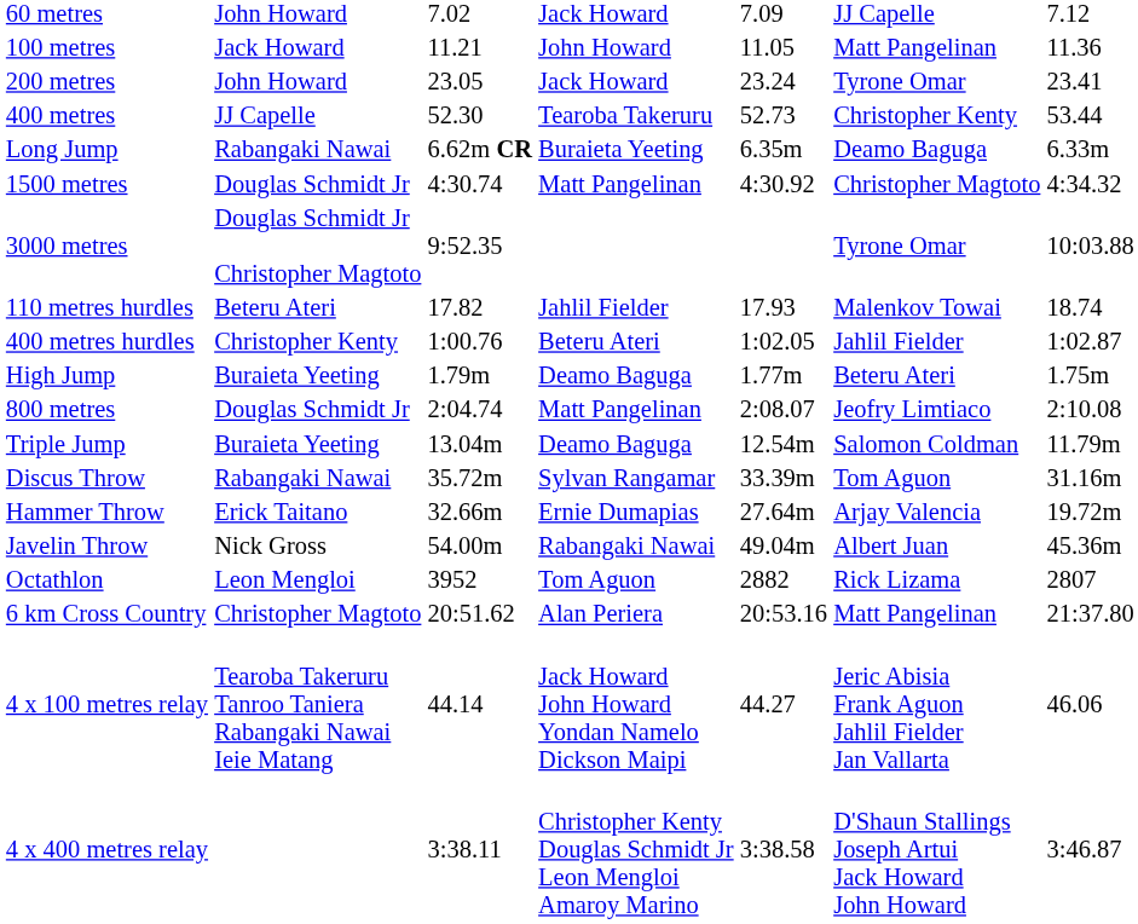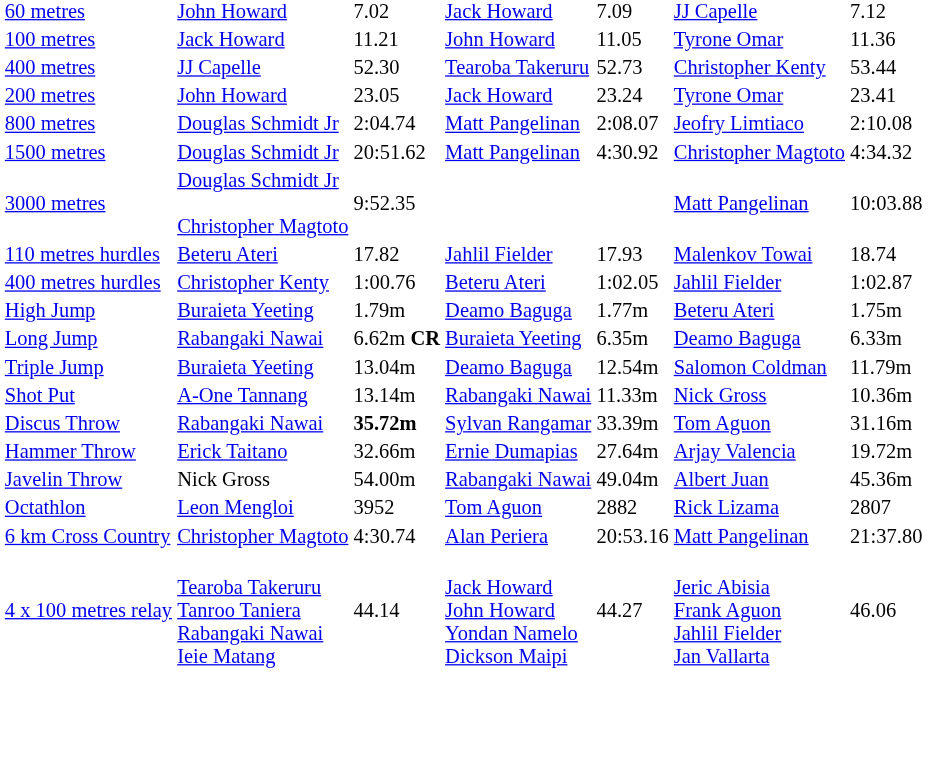100 metres | column 6: Matt Pangelinan -> Tyrone Omar
rows swapped: 200 metres <-> 400 metres
rows swapped: 800 metres <-> Long Jump
1500 metres | column 3: 4:30.74 -> 20:51.62
3000 metres | column 6: Tyrone Omar -> Matt Pangelinan
+ row: Shot Put | A-One Tannang | 13.14m | Rabangaki Nawai | 11.33m | Nick Gross | 10.36m
Discus Throw | column 3: normal -> bold
6 km Cross Country | column 3: 20:51.62 -> 4:30.74
- row: 4 x 400 metres relay | 3:38.11 | Christopher Kenty Douglas Schmidt Jr Leon Mengloi Amaroy Marino | 3:38.58 | D'Shaun Stallings Joseph Artui Jack Howard John Howard | 3:46.87
